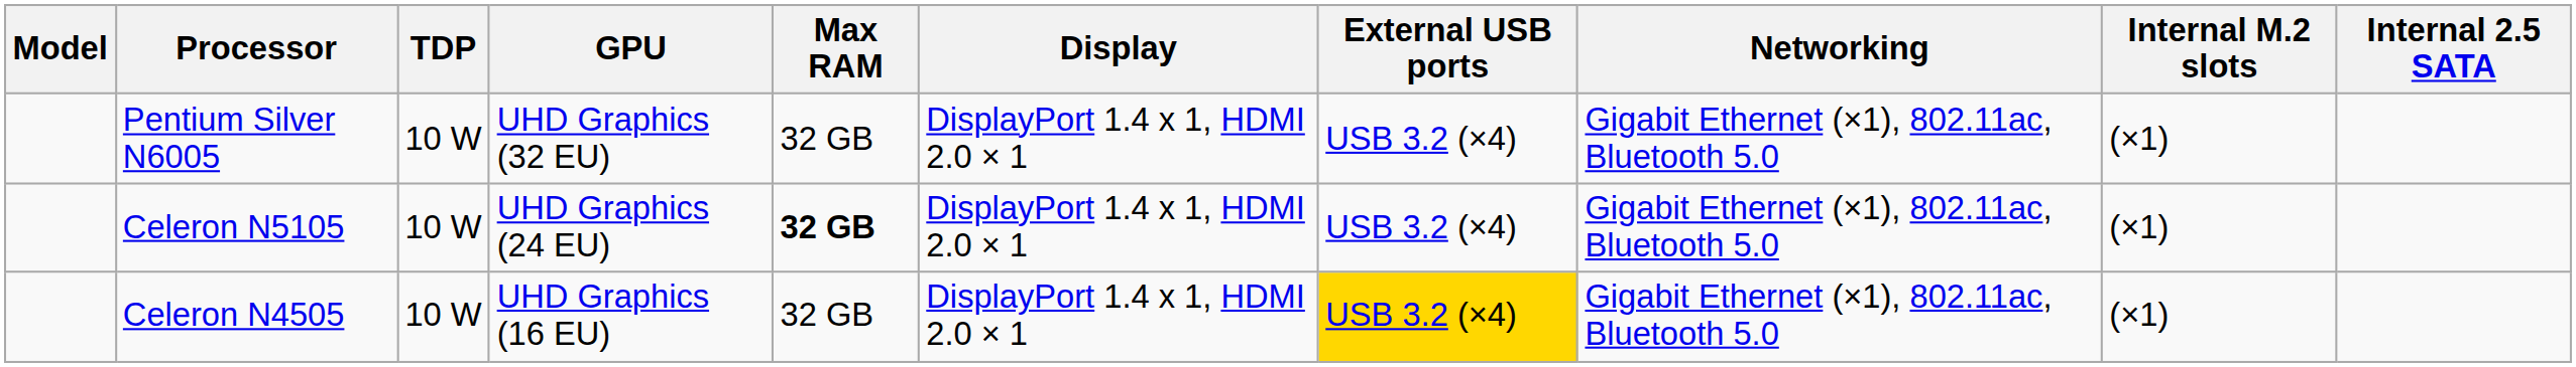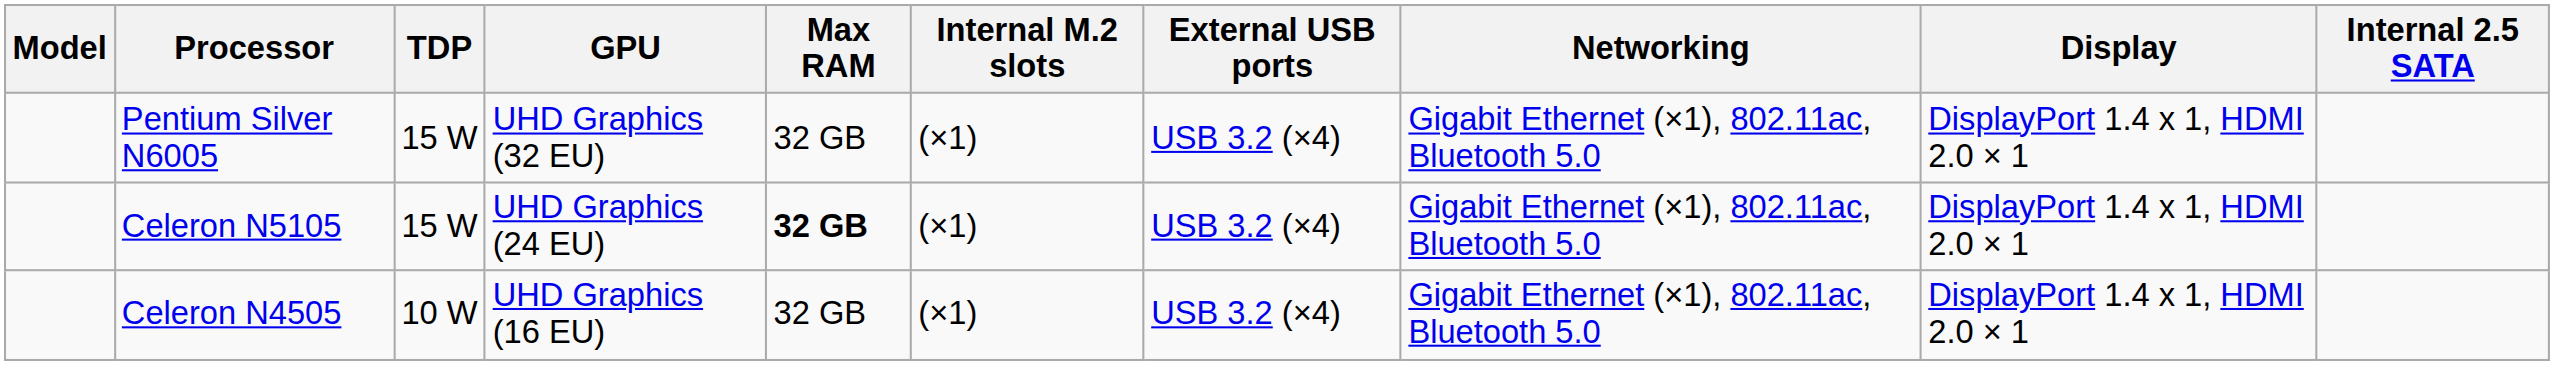columns swapped: Display <-> Internal M.2 slots
Pentium Silver N6005 | TDP: 10 W -> 15 W
Celeron N5105 | TDP: 10 W -> 15 W
Celeron N4505 | External USB ports: gold background -> no background
